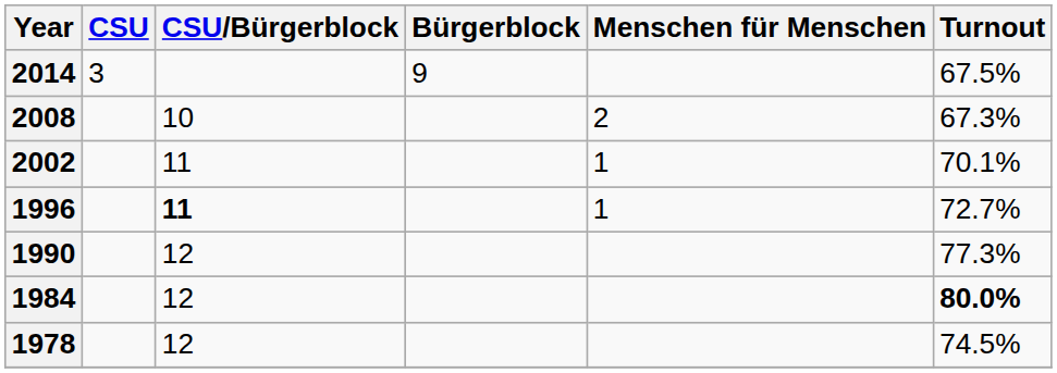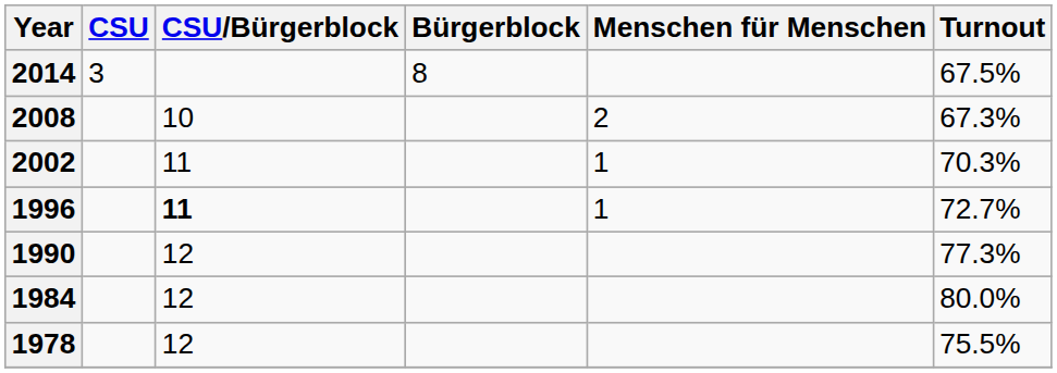2014 | Bürgerblock: 9 -> 8
2002 | Turnout: 70.1% -> 70.3%
1984 | Turnout: bold -> normal
1978 | Turnout: 74.5% -> 75.5%
